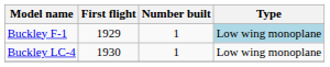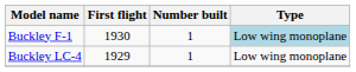Buckley F-1 | First flight: 1929 -> 1930
Buckley LC-4 | First flight: 1930 -> 1929
